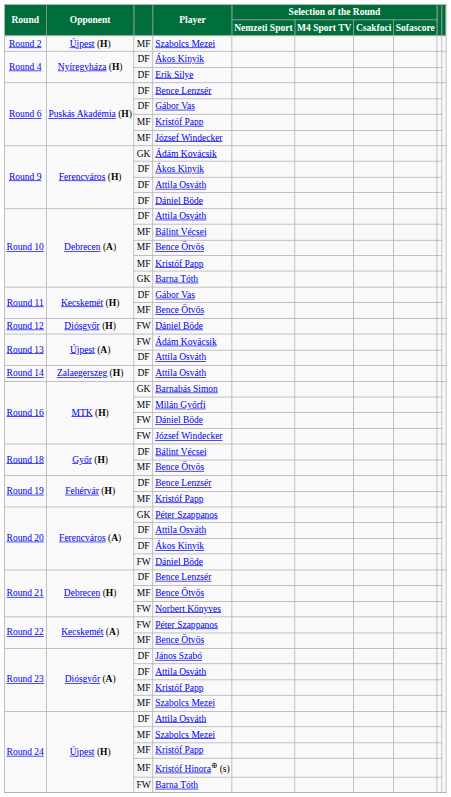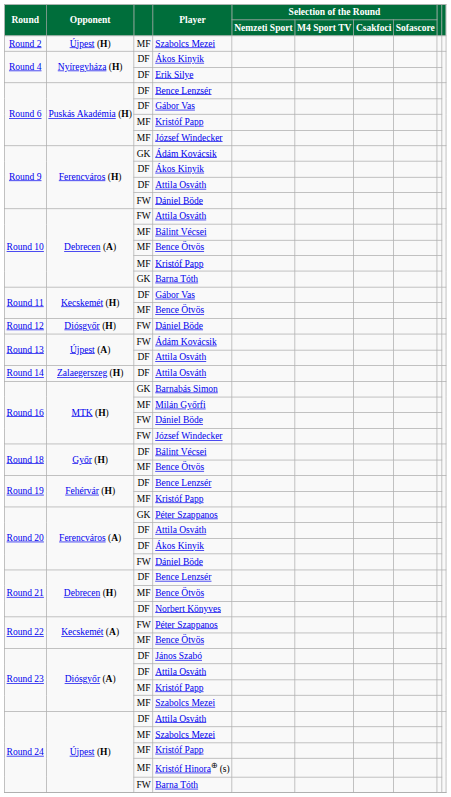Round 9 / Dániel Böde | column 3: DF -> FW
Round 10 / Attila Osváth | column 3: DF -> FW
Norbert Könyves | column 3: FW -> DF
